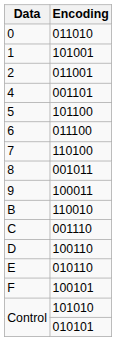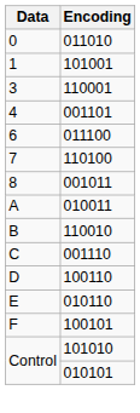- row: 2 | 011001
+ row: 3 | 110001
- row: 5 | 101100
- row: 9 | 100011
+ row: A | 010011
